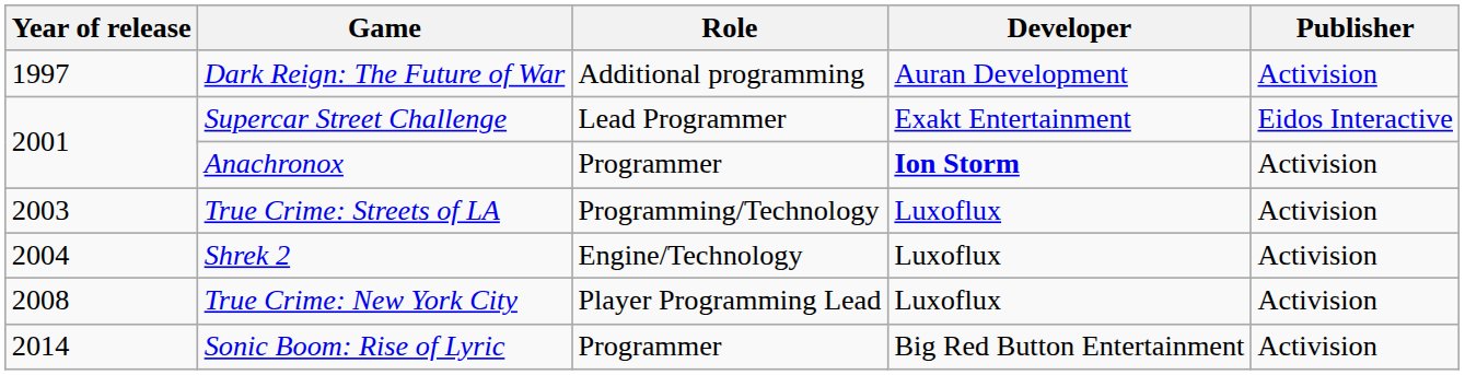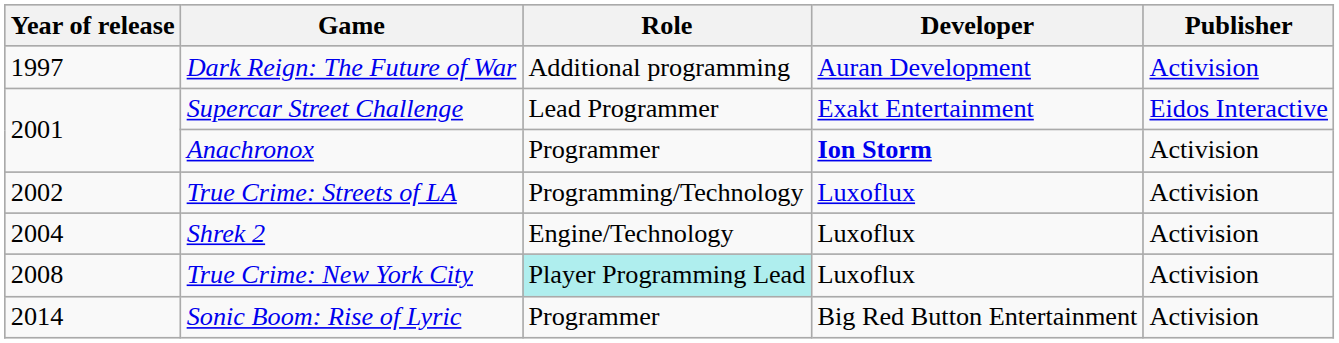True Crime: Streets of LA | Year of release: 2003 -> 2002
True Crime: New York City | Role: no background -> paleturquoise background
